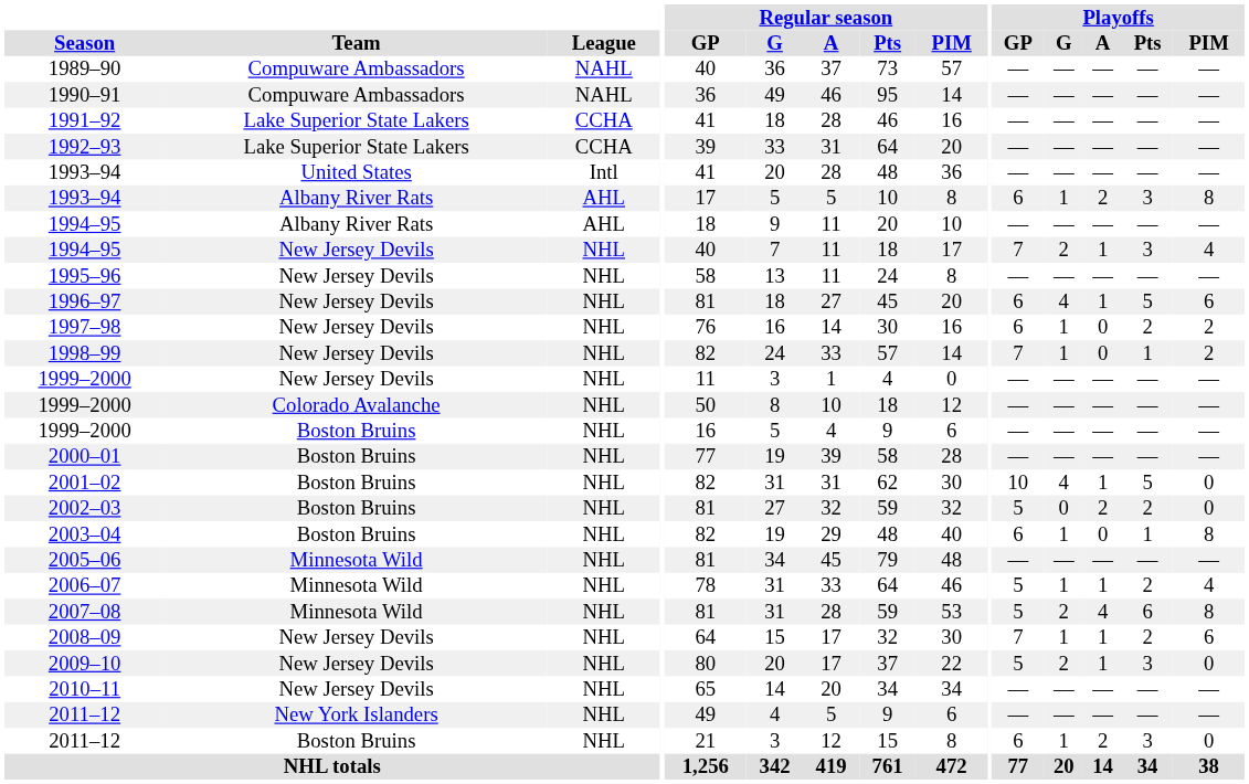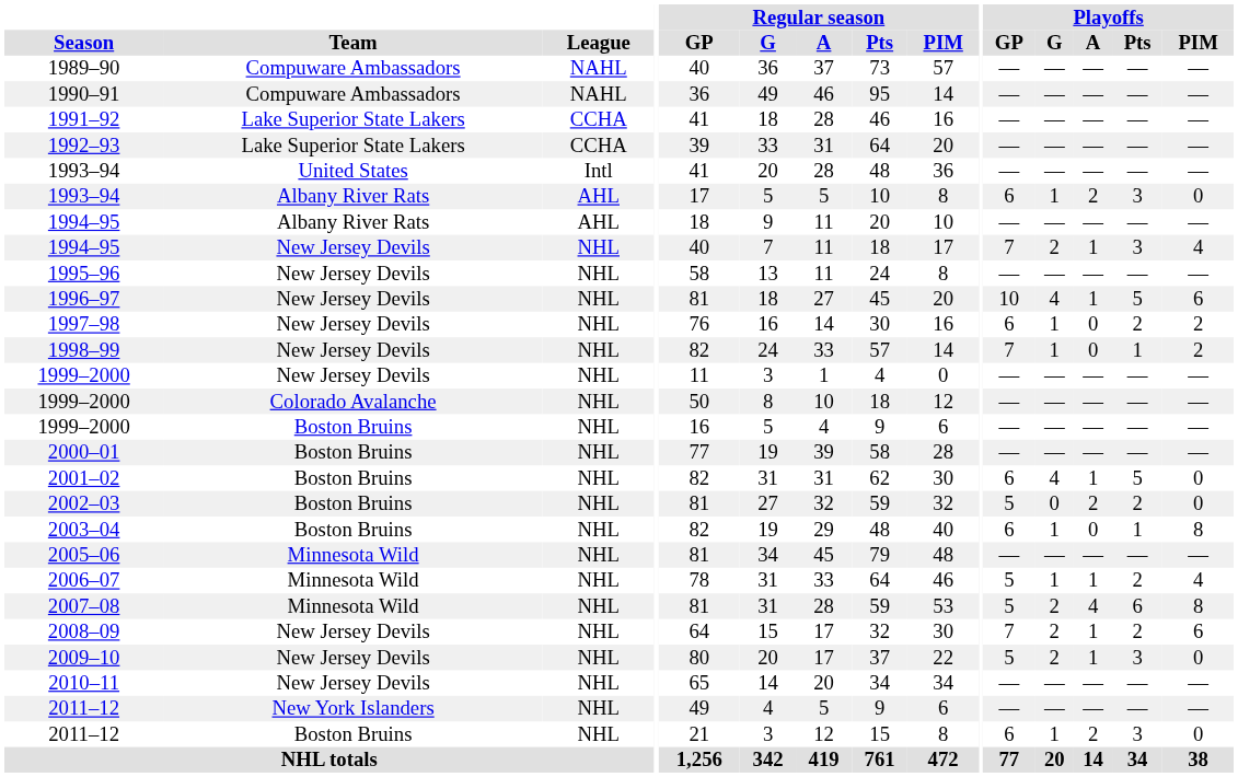1993–94 / Albany River Rats | Playoffs / PIM: 8 -> 0
1996–97 | Playoffs / GP: 6 -> 10
2001–02 | Playoffs / GP: 10 -> 6
2008–09 | Playoffs / G: 1 -> 2
